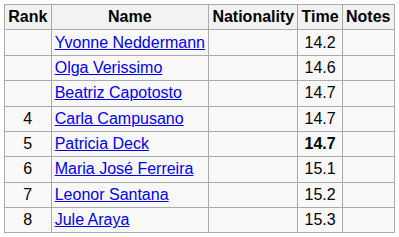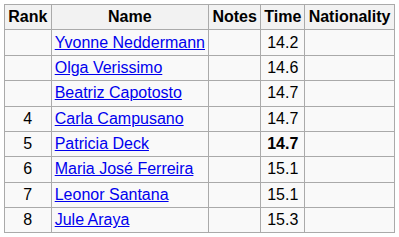columns swapped: Nationality <-> Notes
Leonor Santana | Time: 15.2 -> 15.1
